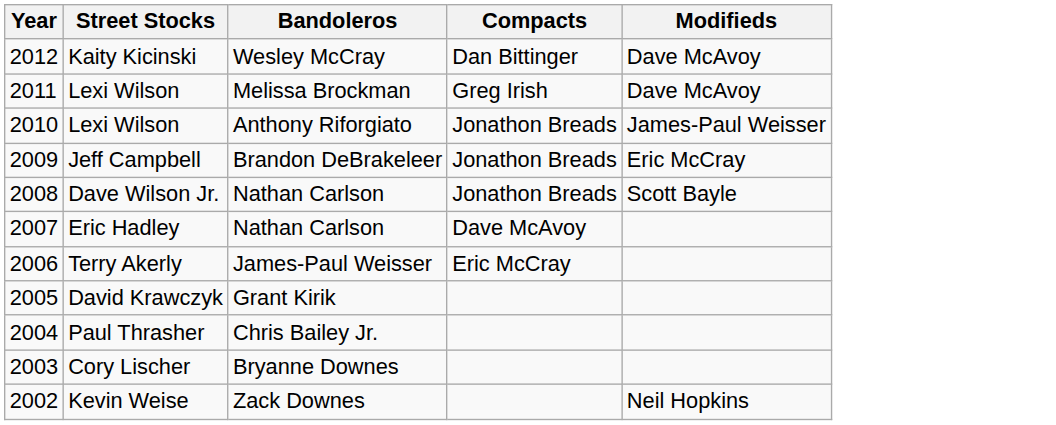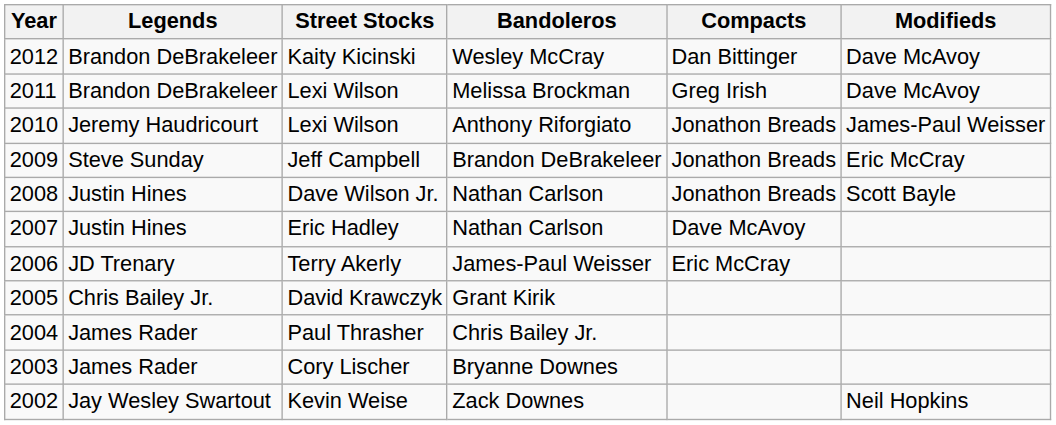+ column: Legends | Brandon DeBrakeleer | Brandon DeBrakeleer | Jeremy Haudricourt | Steve Sunday | Justin Hines | Justin Hines | JD Trenary | Chris Bailey Jr. | James Rader | James Rader | Jay Wesley Swartout
